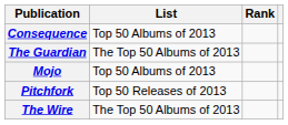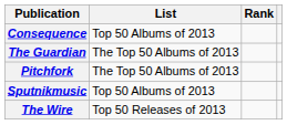- row: Mojo | Top 50 Albums of 2013
Pitchfork | List: Top 50 Releases of 2013 -> The Top 50 Albums of 2013
+ row: Sputnikmusic | Top 50 Albums of 2013
The Wire | List: The Top 50 Albums of 2013 -> Top 50 Releases of 2013
